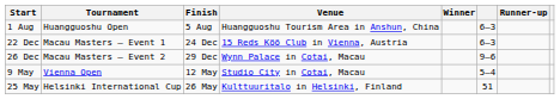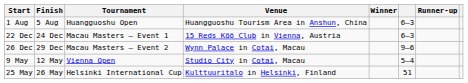columns swapped: Finish <-> Tournament
